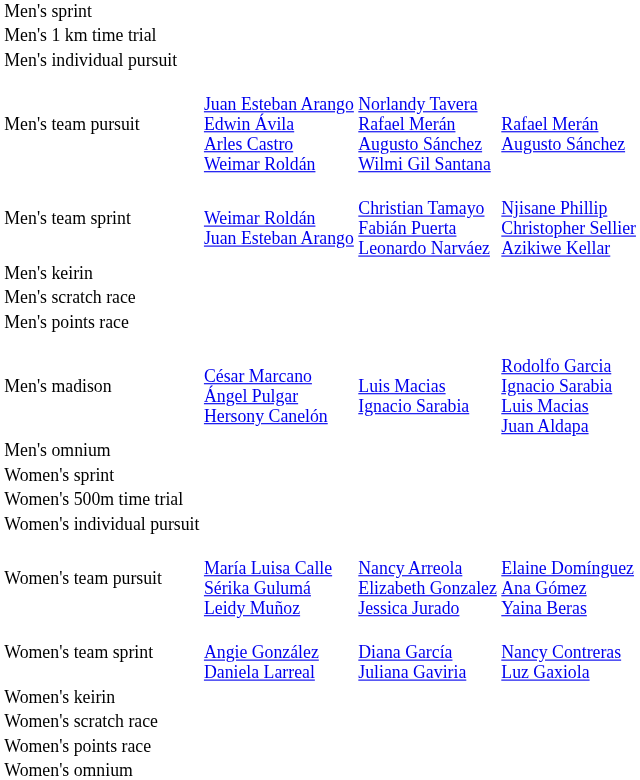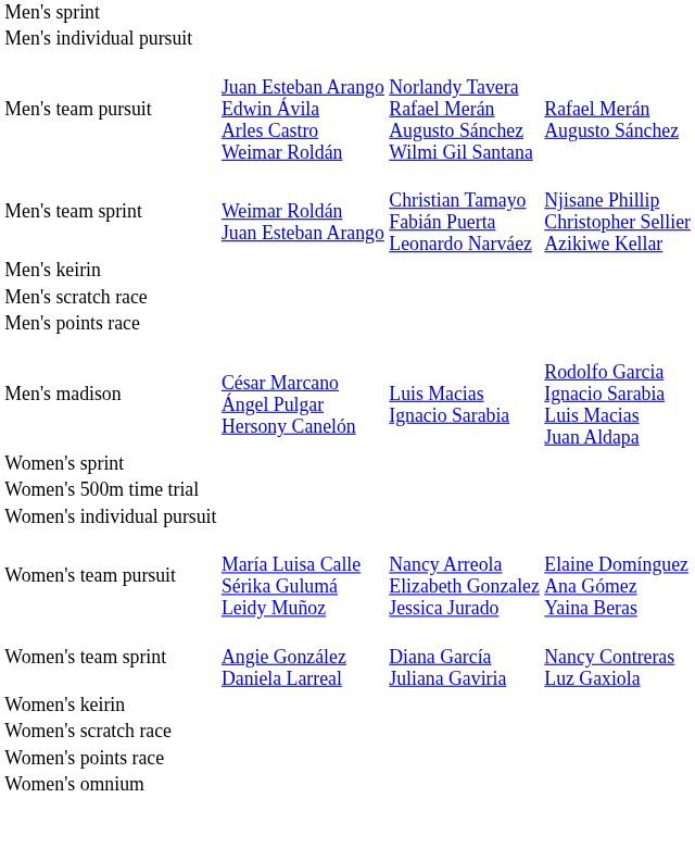- row: Men's 1 km time trial
- row: Men's omnium
